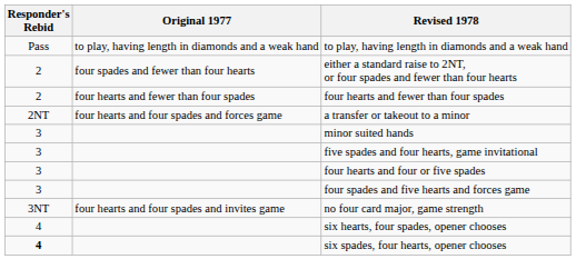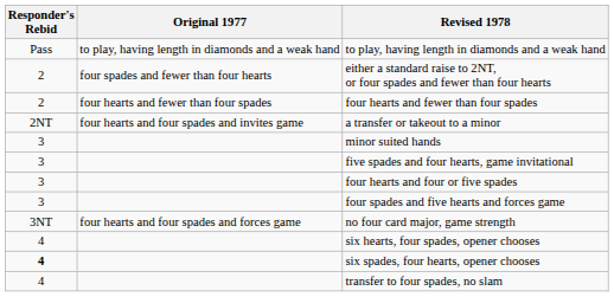a transfer or takeout to a minor | Original 1977: four hearts and four spades and forces game -> four hearts and four spades and invites game
no four card major, game strength | Original 1977: four hearts and four spades and invites game -> four hearts and four spades and forces game
+ row: 4 | transfer to four spades, no slam
